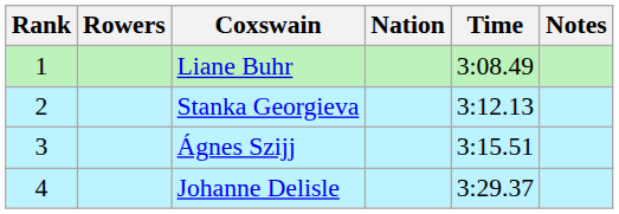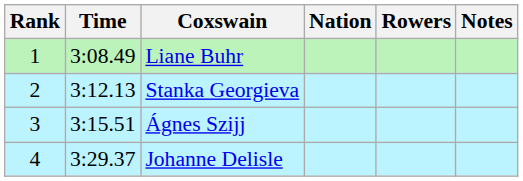columns swapped: Rowers <-> Time
